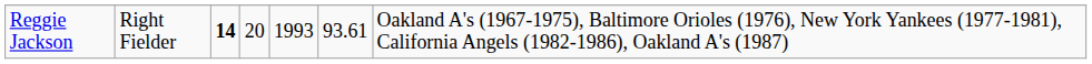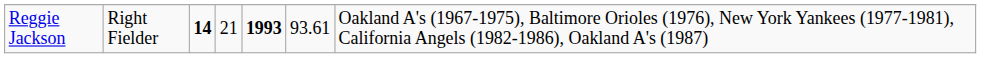Reggie Jackson | column 4: 20 -> 21
Reggie Jackson | column 5: normal -> bold
